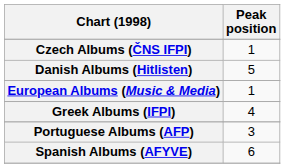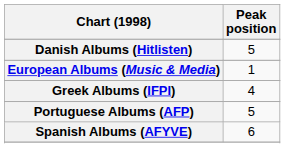- row: Czech Albums (ČNS IFPI) | 1
Portuguese Albums (AFP) | Peak position: 3 -> 5
